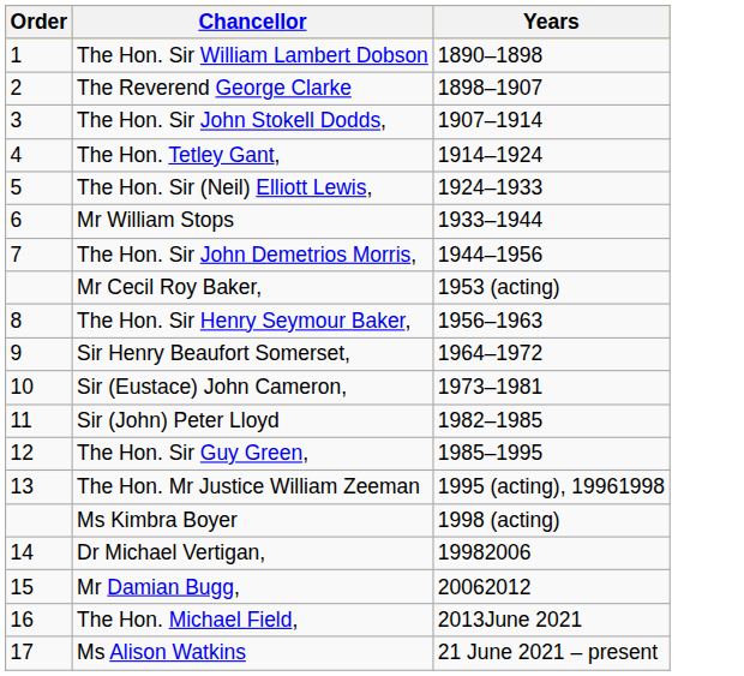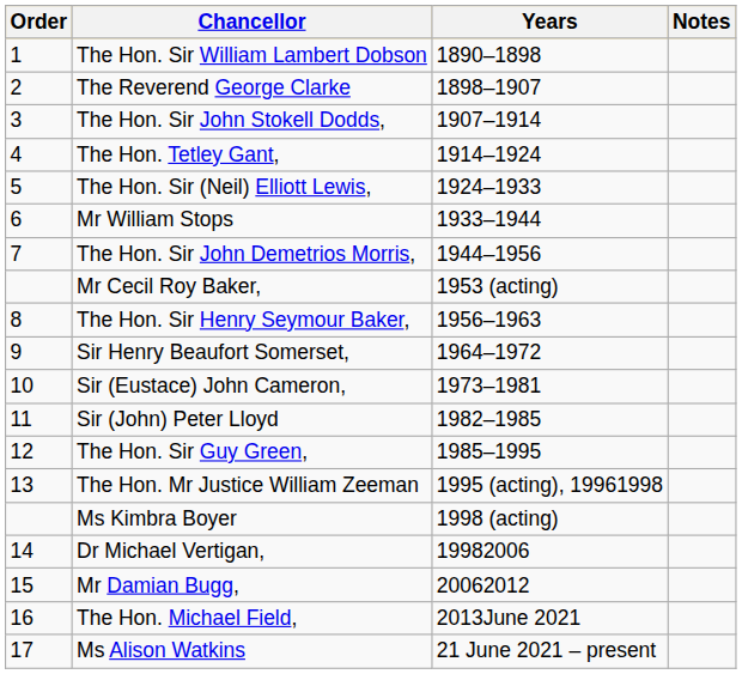+ column: Notes
